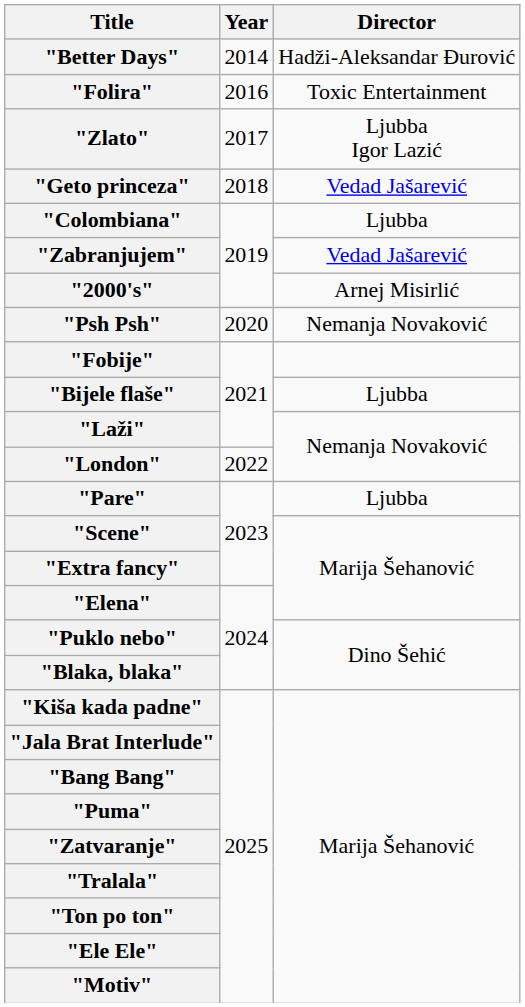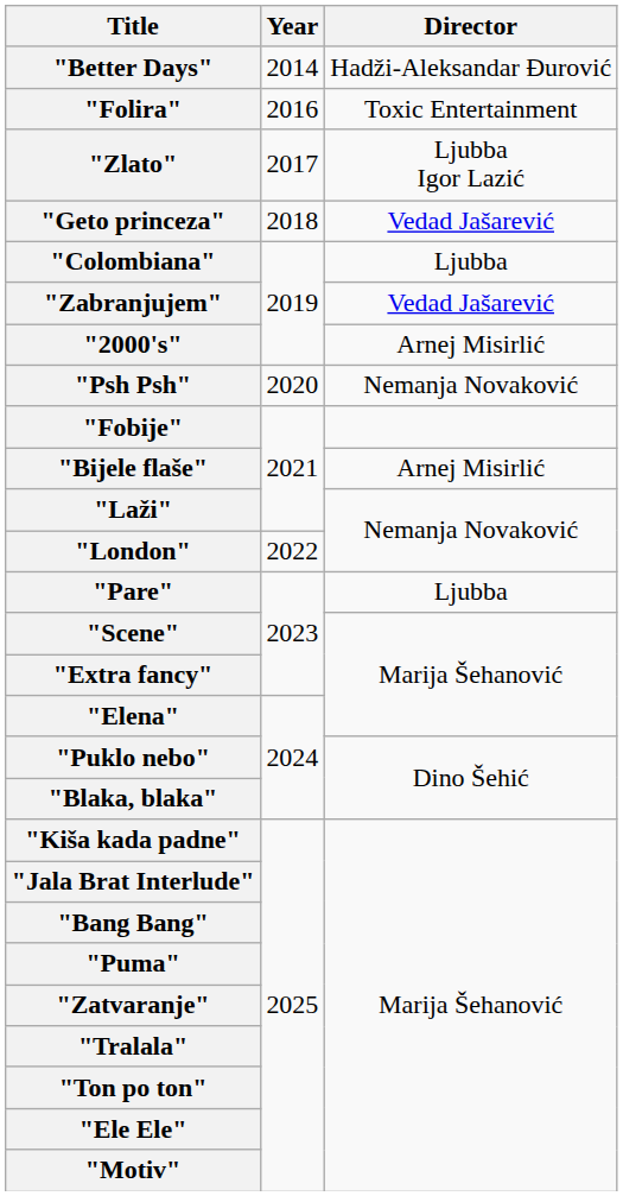"Bijele flaše" | Director: Ljubba -> Arnej Misirlić
